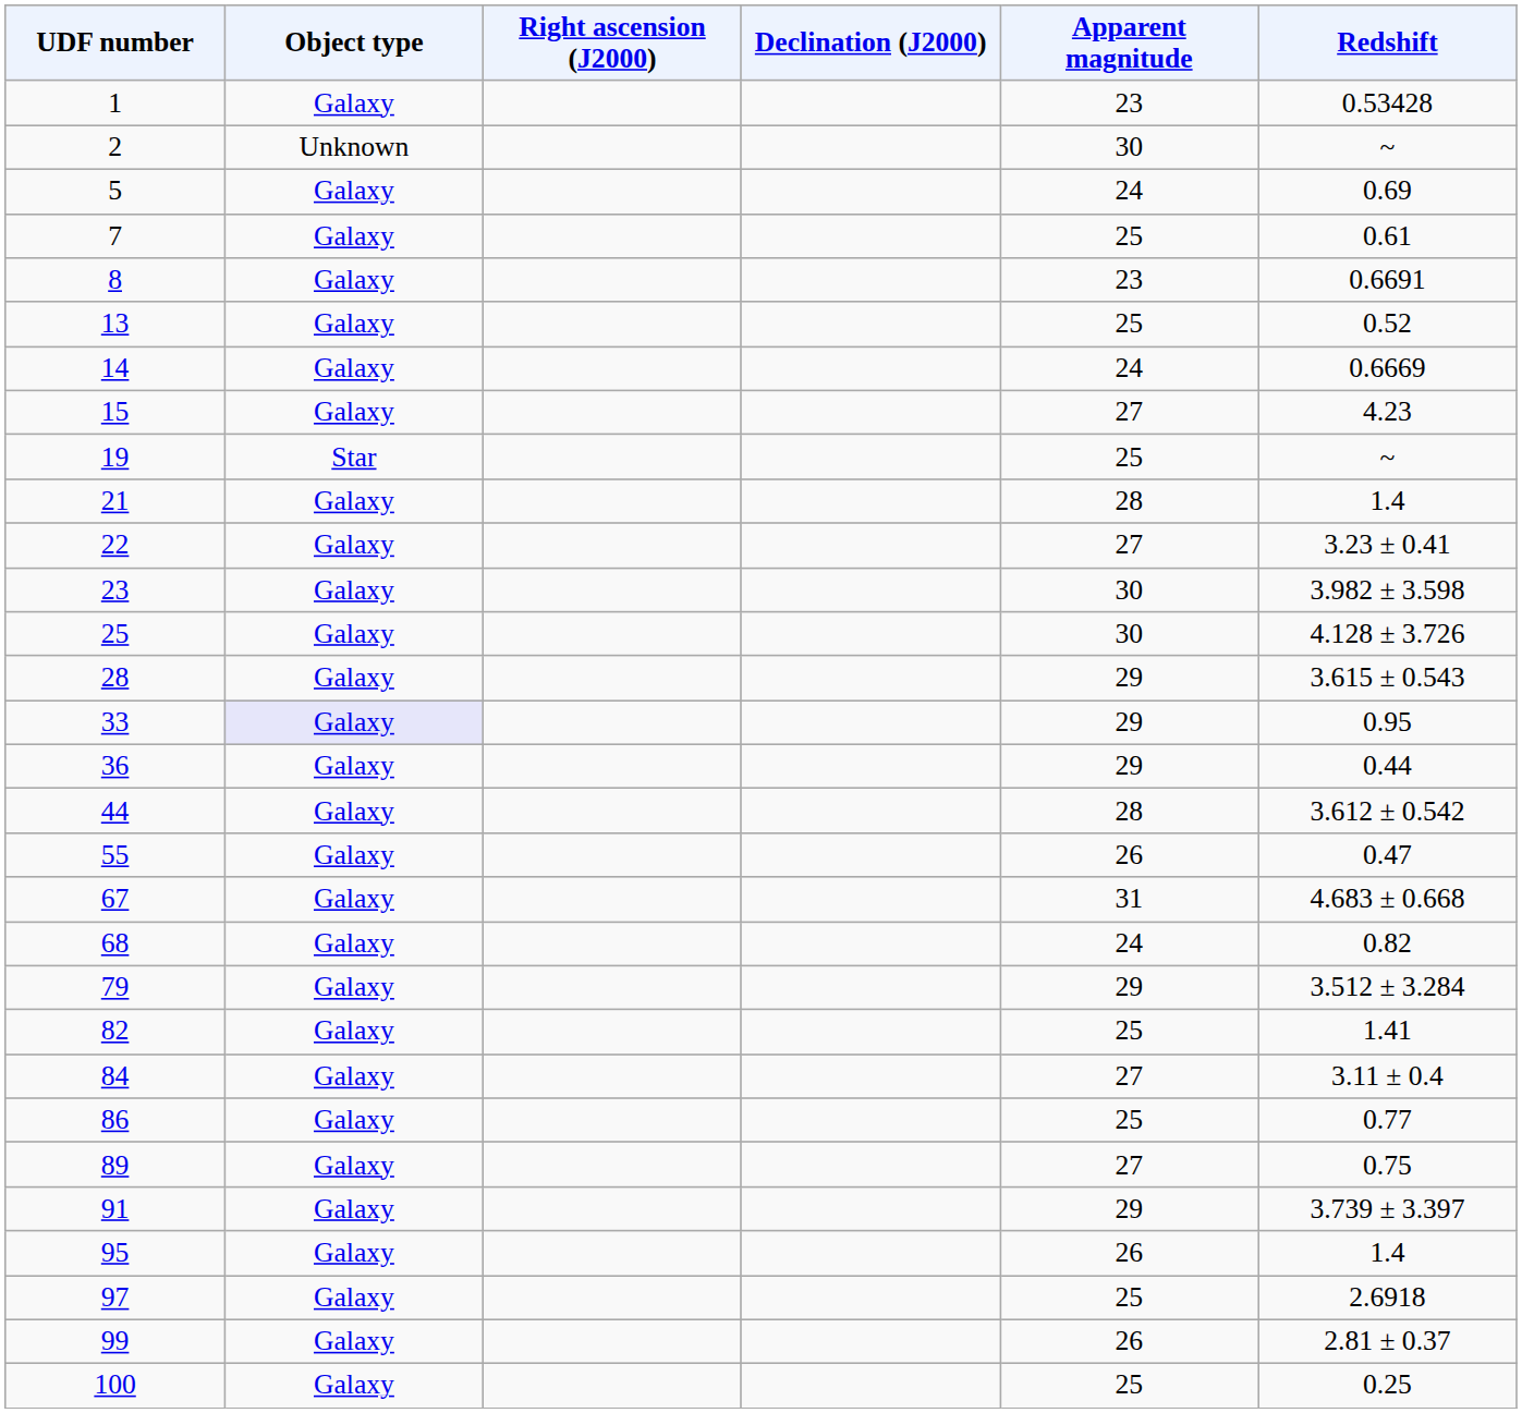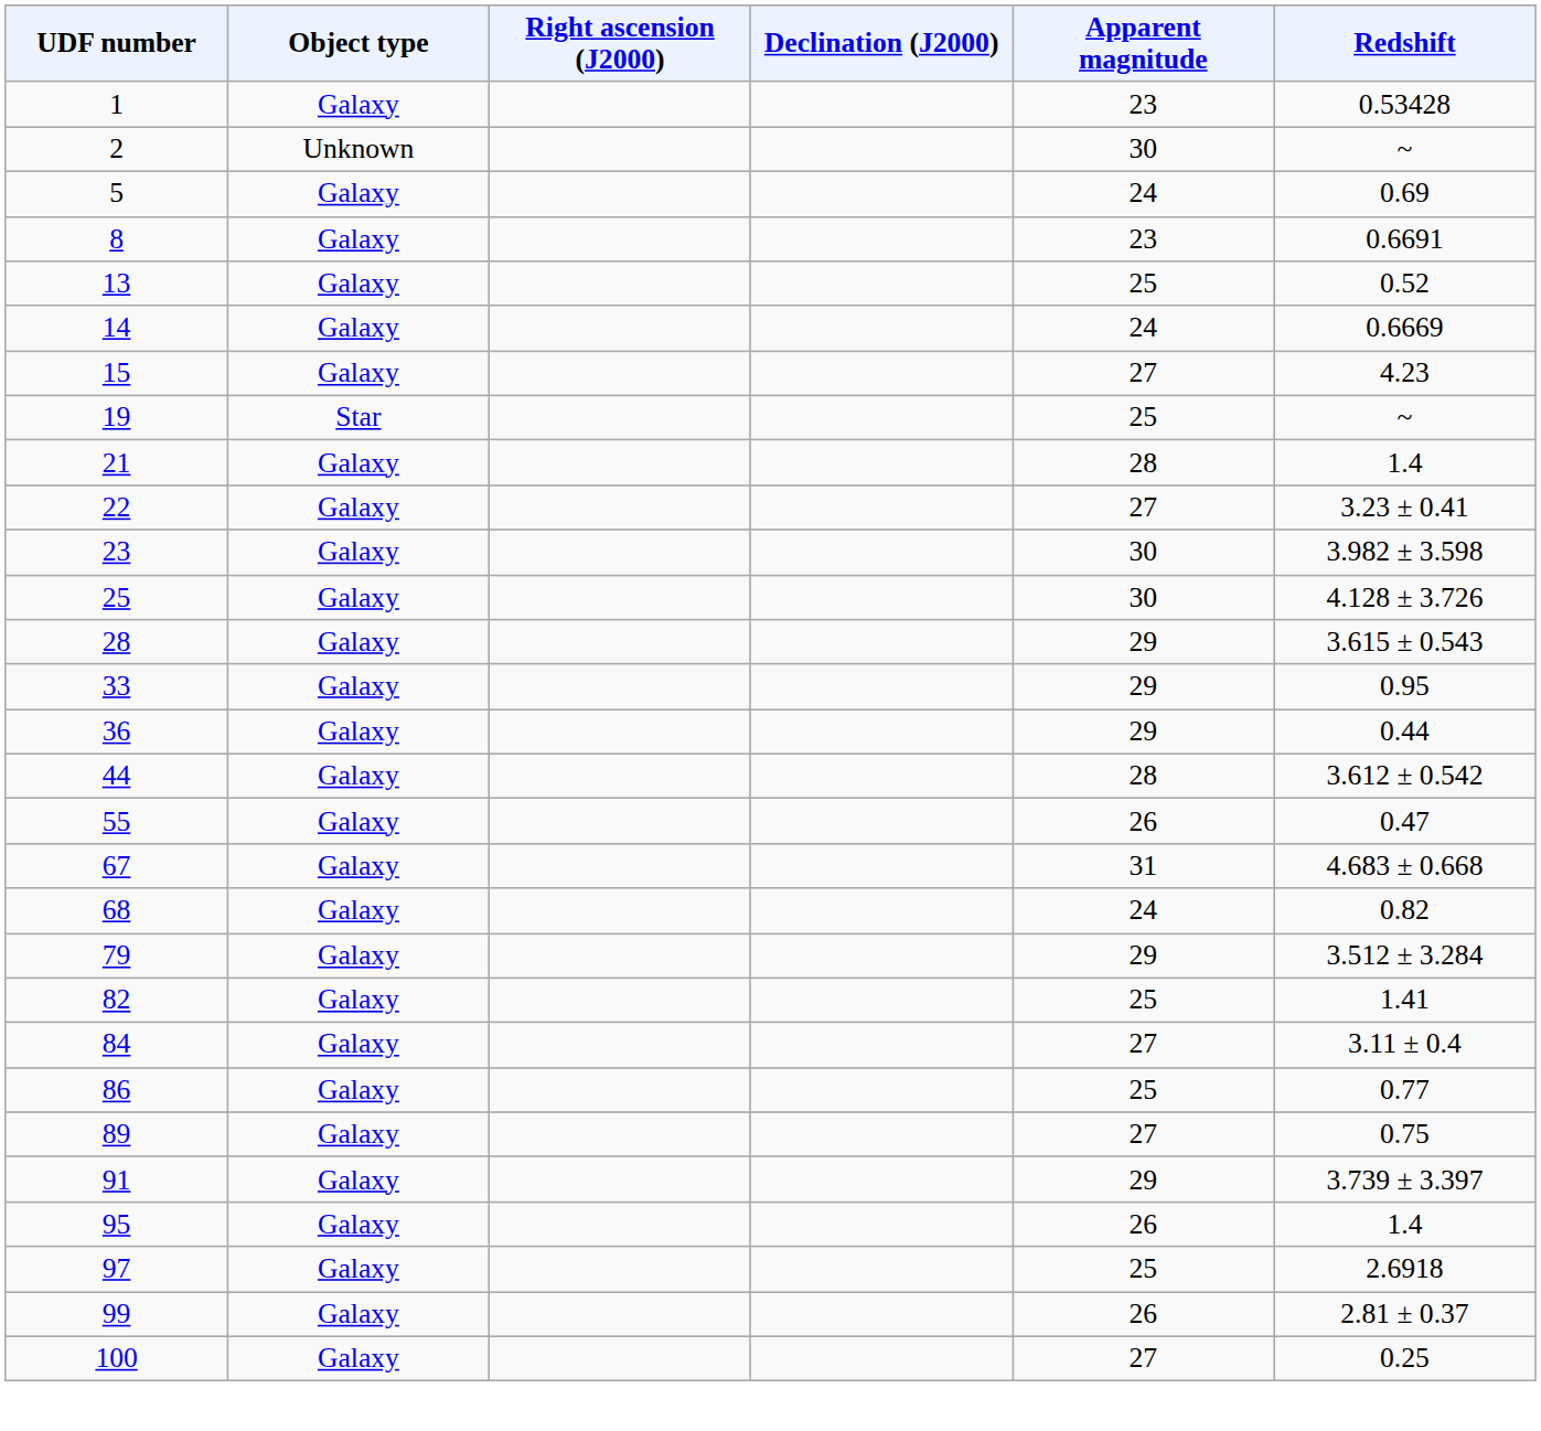- row: 7 | Galaxy | 25 | 0.61
33 | Object type: lavender background -> no background
100 | Apparent magnitude: 25 -> 27
